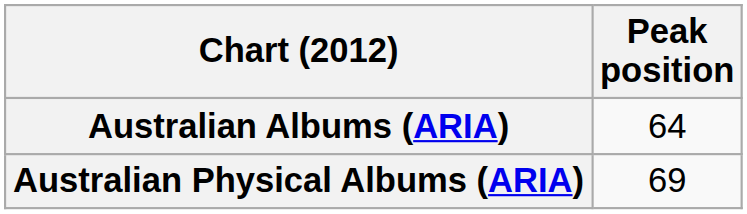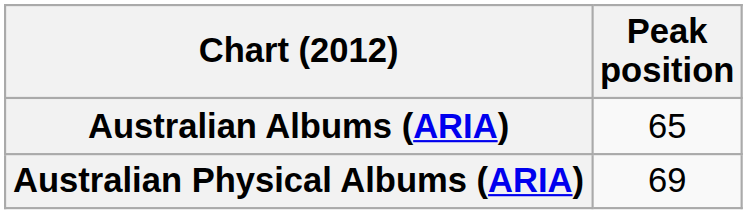Australian Albums (ARIA) | Peak position: 64 -> 65
